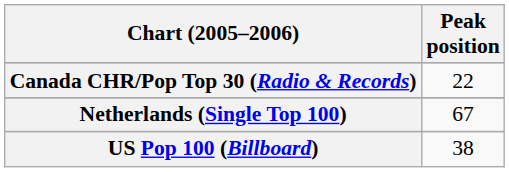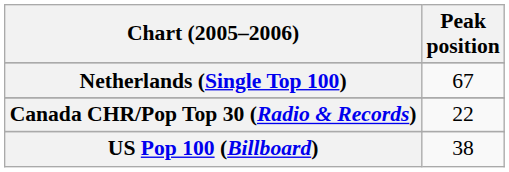rows swapped: Canada CHR/Pop Top 30 (Radio & Records) <-> Netherlands (Single Top 100)
